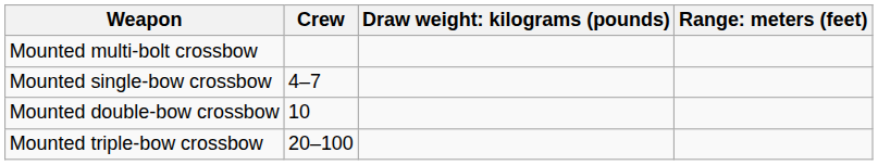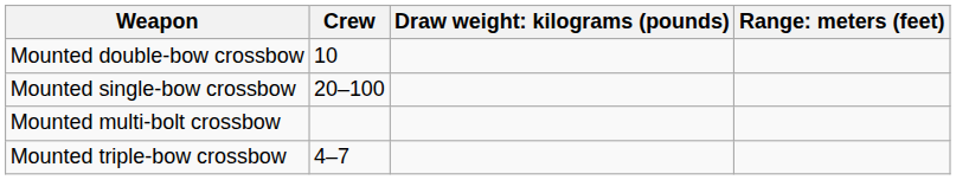rows swapped: Mounted multi-bolt crossbow <-> Mounted double-bow crossbow
Mounted single-bow crossbow | Crew: 4–7 -> 20–100
Mounted triple-bow crossbow | Crew: 20–100 -> 4–7
